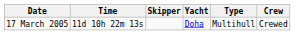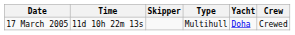columns swapped: Yacht <-> Type
